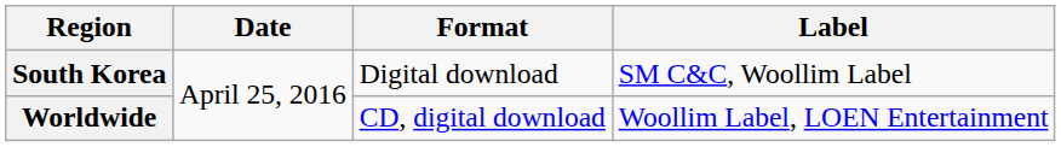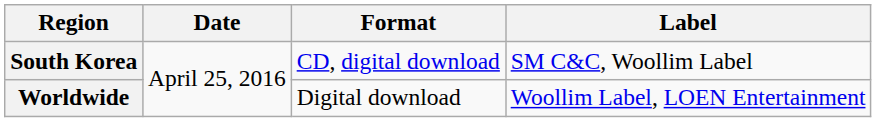South Korea | Format: Digital download -> CD, digital download
Worldwide | Format: CD, digital download -> Digital download
